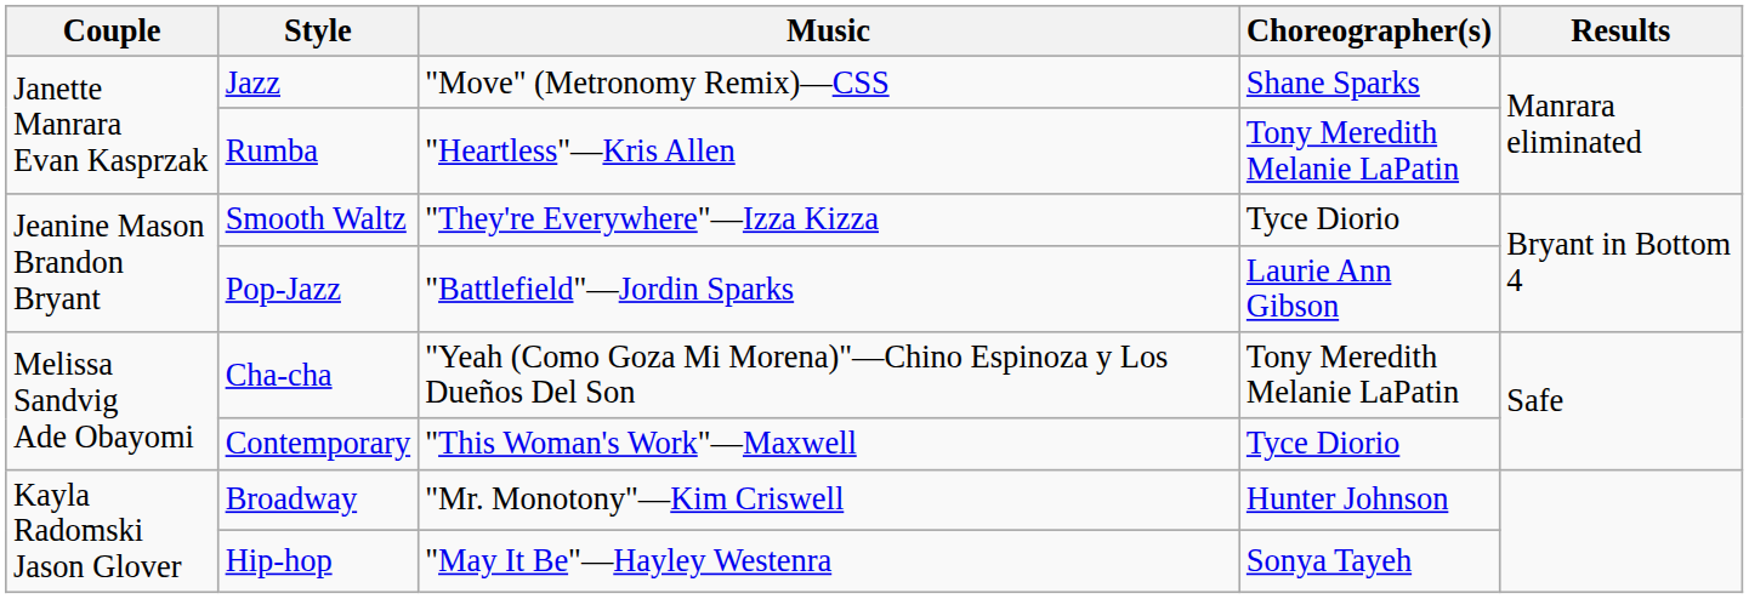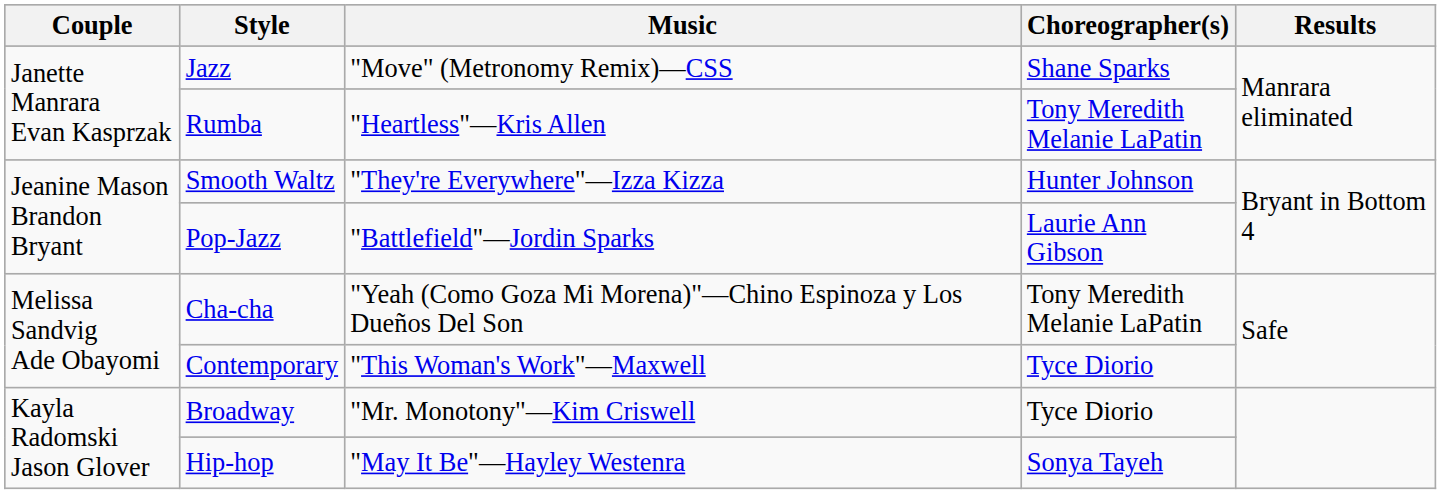Smooth Waltz | Choreographer(s): Tyce Diorio -> Hunter Johnson
Broadway | Choreographer(s): Hunter Johnson -> Tyce Diorio
